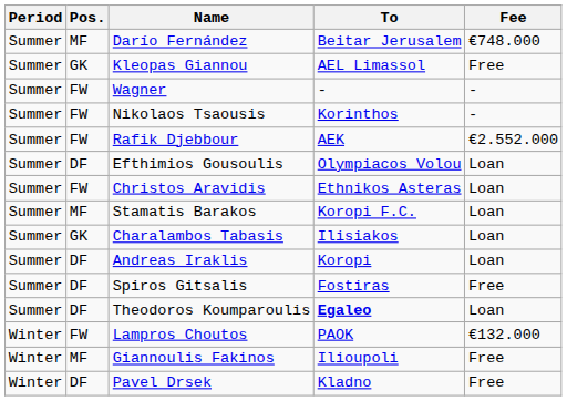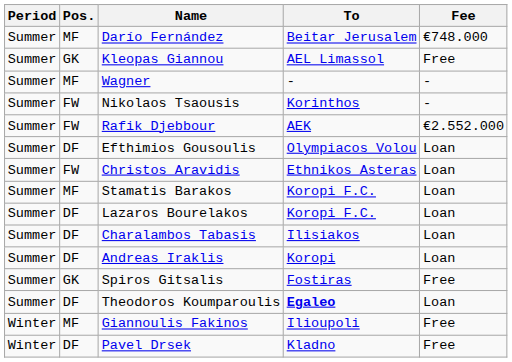Wagner | Pos.: FW -> MF
+ row: Summer | DF | Lazaros Bourelakos | Koropi F.C. | Loan
Charalambos Tabasis | Pos.: GK -> DF
Spiros Gitsalis | Pos.: DF -> GK
- row: Winter | FW | Lampros Choutos | PAOK | €132.000
